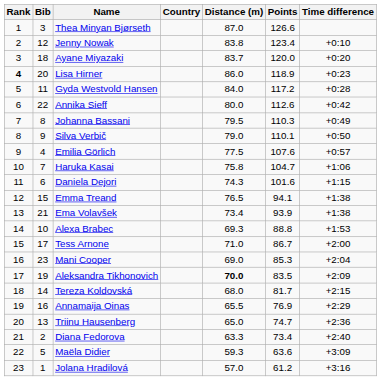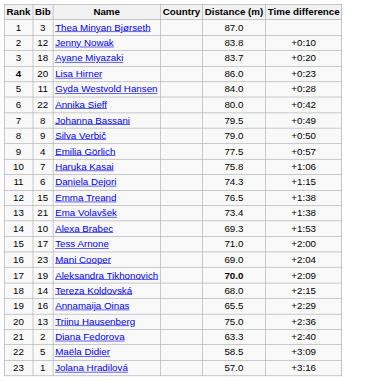- column: Points | 126.6 | 123.4 | 120.0 | 118.9 | 117.2 | 112.6 | 110.3 | 110.1 | 107.6 | 104.7 | 101.6 | 94.1 | 93.9 | 88.8 | 86.7 | 85.3 | 83.5 | 81.7 | 76.9 | 74.7 | 73.4 | 63.6 | 61.2
Triinu Hausenberg | Distance (m): 65.0 -> 75.0
Maëla Didier | Distance (m): 59.3 -> 58.5
